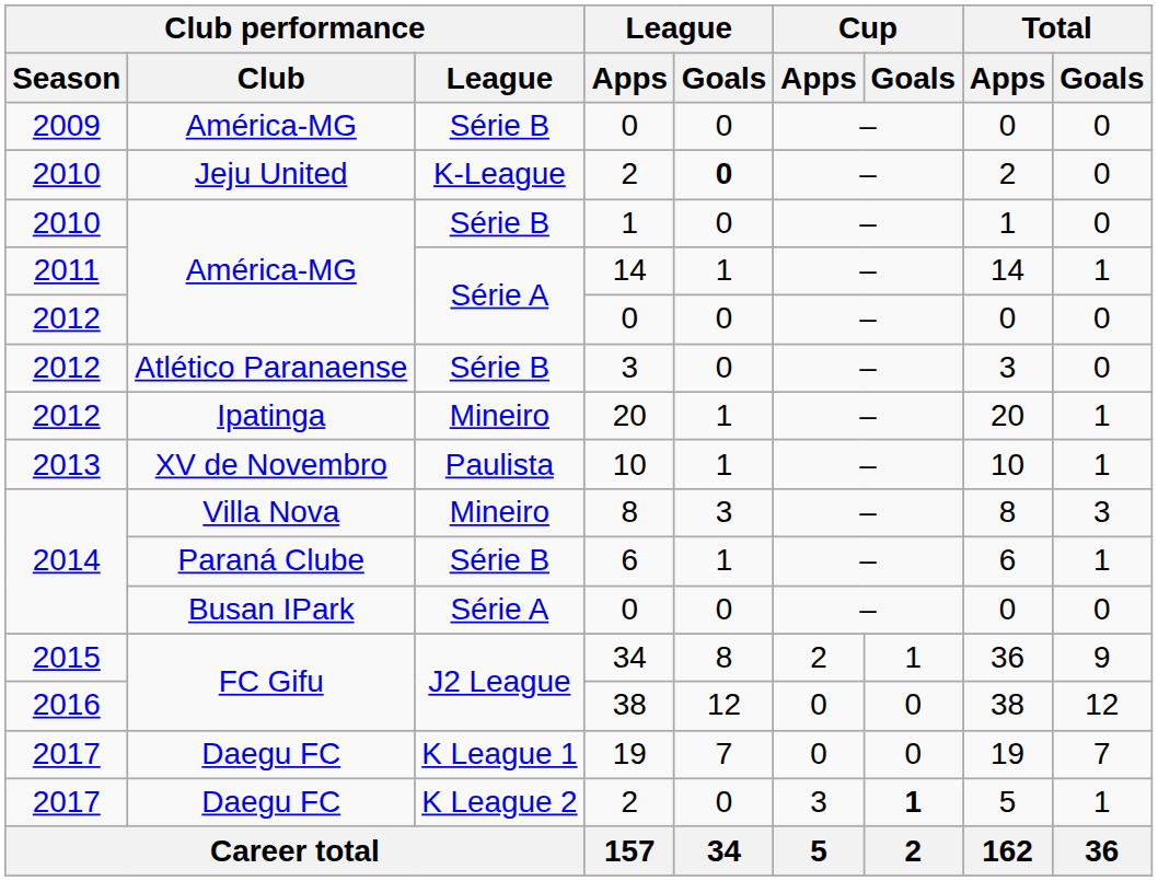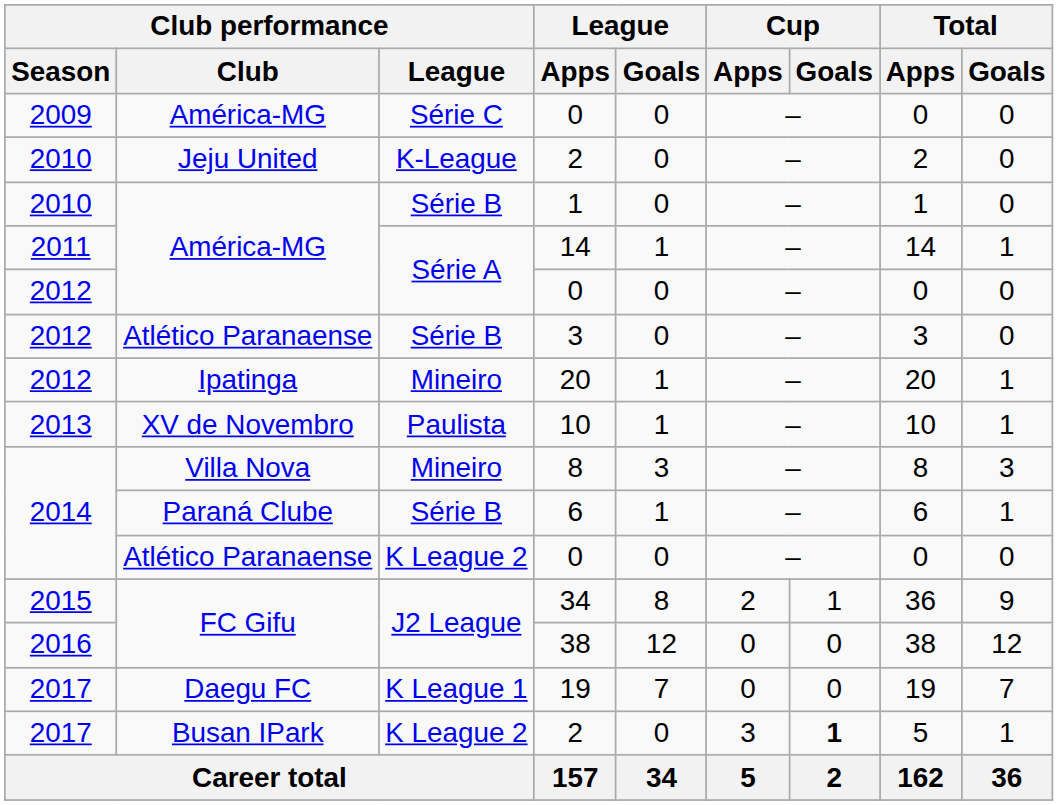2009 / 0 | Club performance / League: Série B -> Série C
2010 / 2 | League / Goals: bold -> normal
2014 / 0 | Club performance / Club: Busan IPark -> Atlético Paranaense
2014 / 0 | Club performance / League: Série A -> K League 2
2017 / 2 | Club performance / Club: Daegu FC -> Busan IPark
